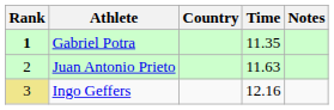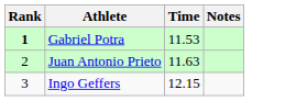- column: Country
Gabriel Potra | Time: 11.35 -> 11.53
Ingo Geffers | Rank: khaki background -> no background
Ingo Geffers | Time: 12.16 -> 12.15
